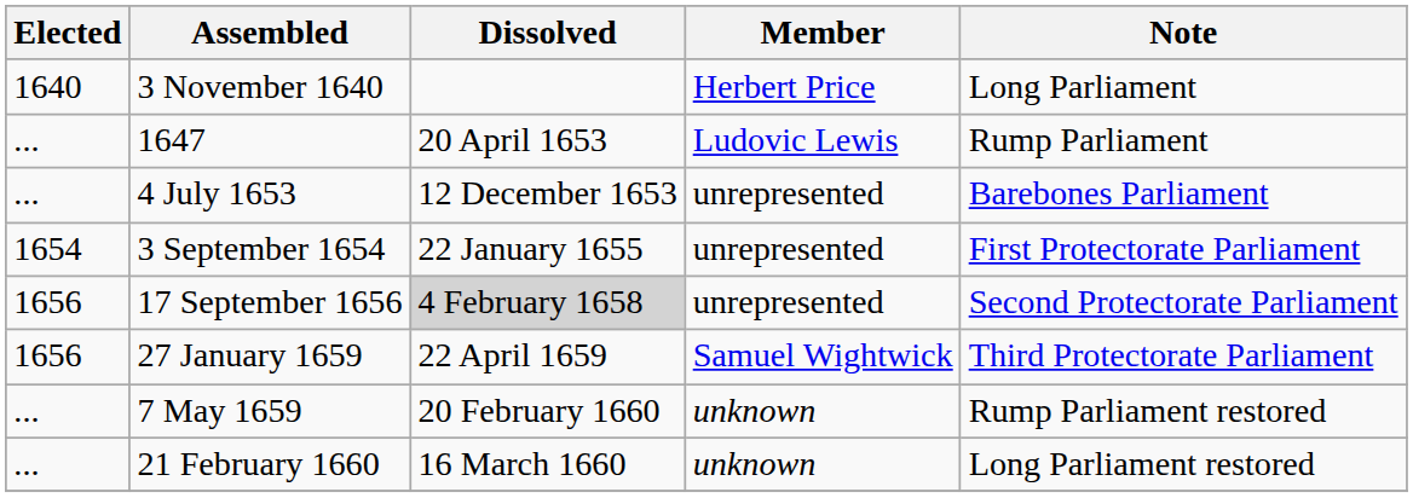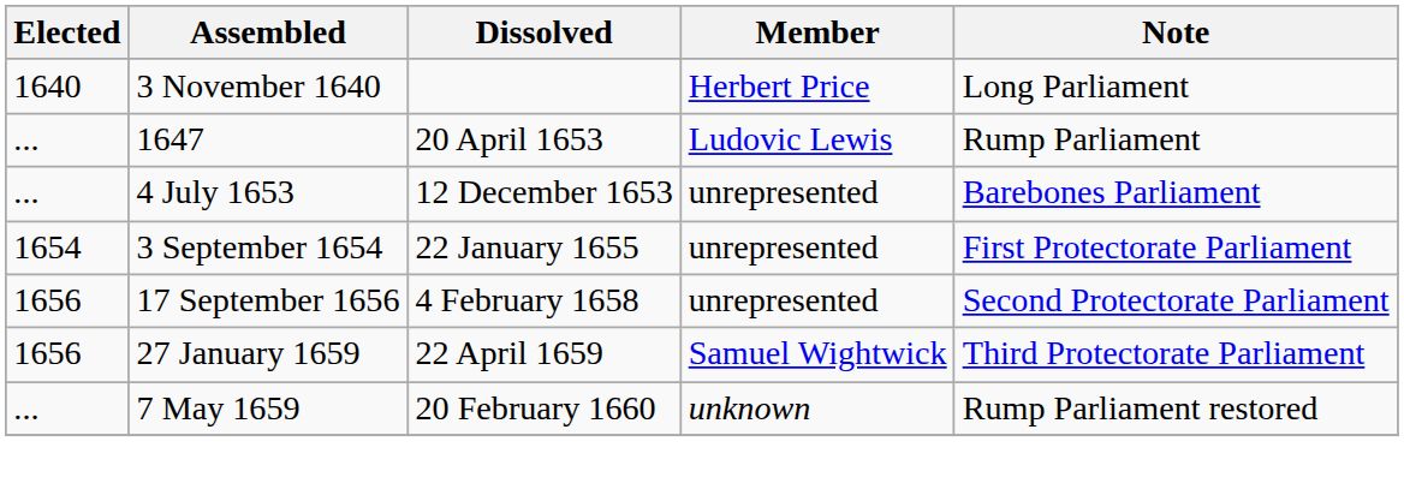17 September 1656 | Dissolved: lightgrey background -> no background
- row: ... | 21 February 1660 | 16 March 1660 | unknown | Long Parliament restored
